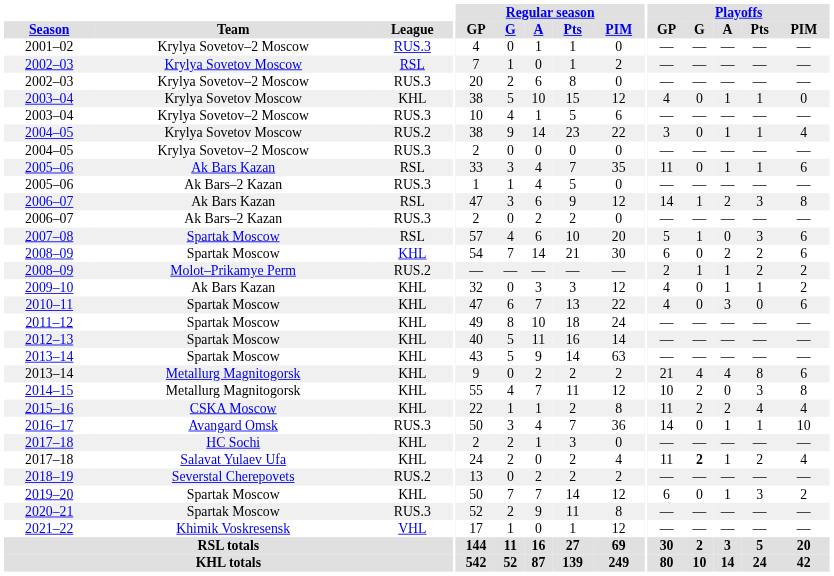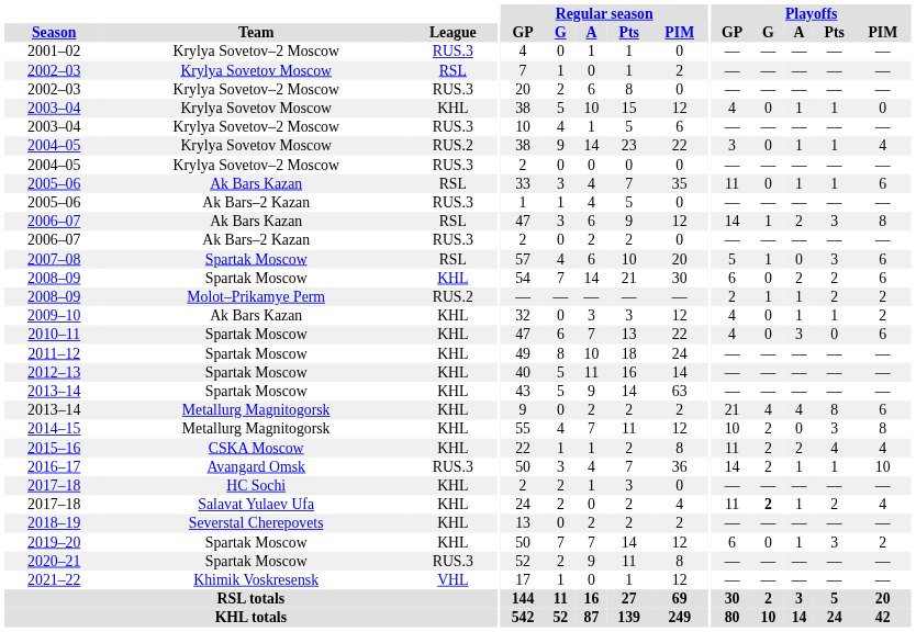2016–17 | Playoffs / G: 0 -> 2
2018–19 | League: RUS.2 -> KHL
